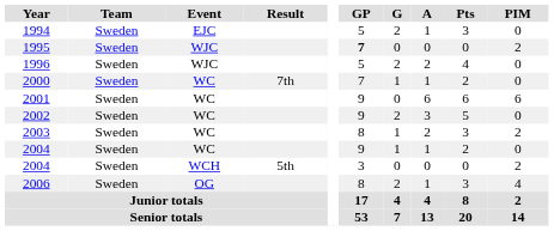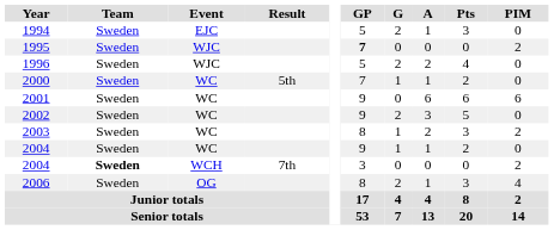2000 | Result: 7th -> 5th
2004 / WCH | Team: normal -> bold
2004 / WCH | Result: 5th -> 7th
